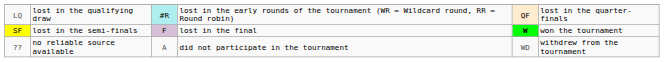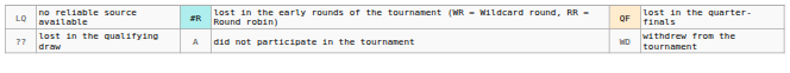LQ | column 2: lost in the qualifying draw -> no reliable source available
- row: SF | lost in the semi-finals | F | lost in the final | W | won the tournament
?? | column 2: no reliable source available -> lost in the qualifying draw
